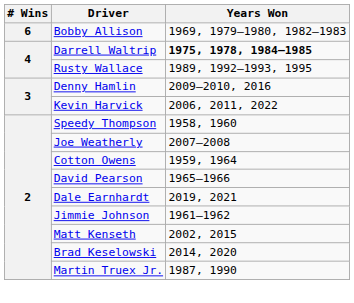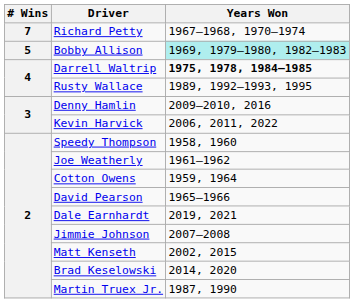+ row: 7 | Richard Petty | 1967–1968, 1970–1974
Bobby Allison | # Wins: 6 -> 5
Bobby Allison | Years Won: no background -> paleturquoise background
Joe Weatherly | Years Won: 2007–2008 -> 1961–1962
Jimmie Johnson | Years Won: 1961–1962 -> 2007–2008
